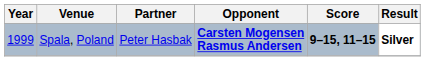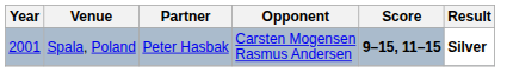Spala, Poland | Year: 1999 -> 2001
Spala, Poland | Opponent: bold -> normal
